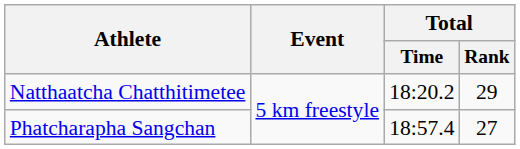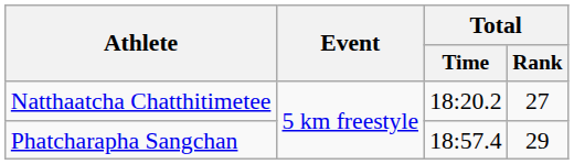Natthaatcha Chatthitimetee | Total / Rank: 29 -> 27
Phatcharapha Sangchan | Total / Rank: 27 -> 29
